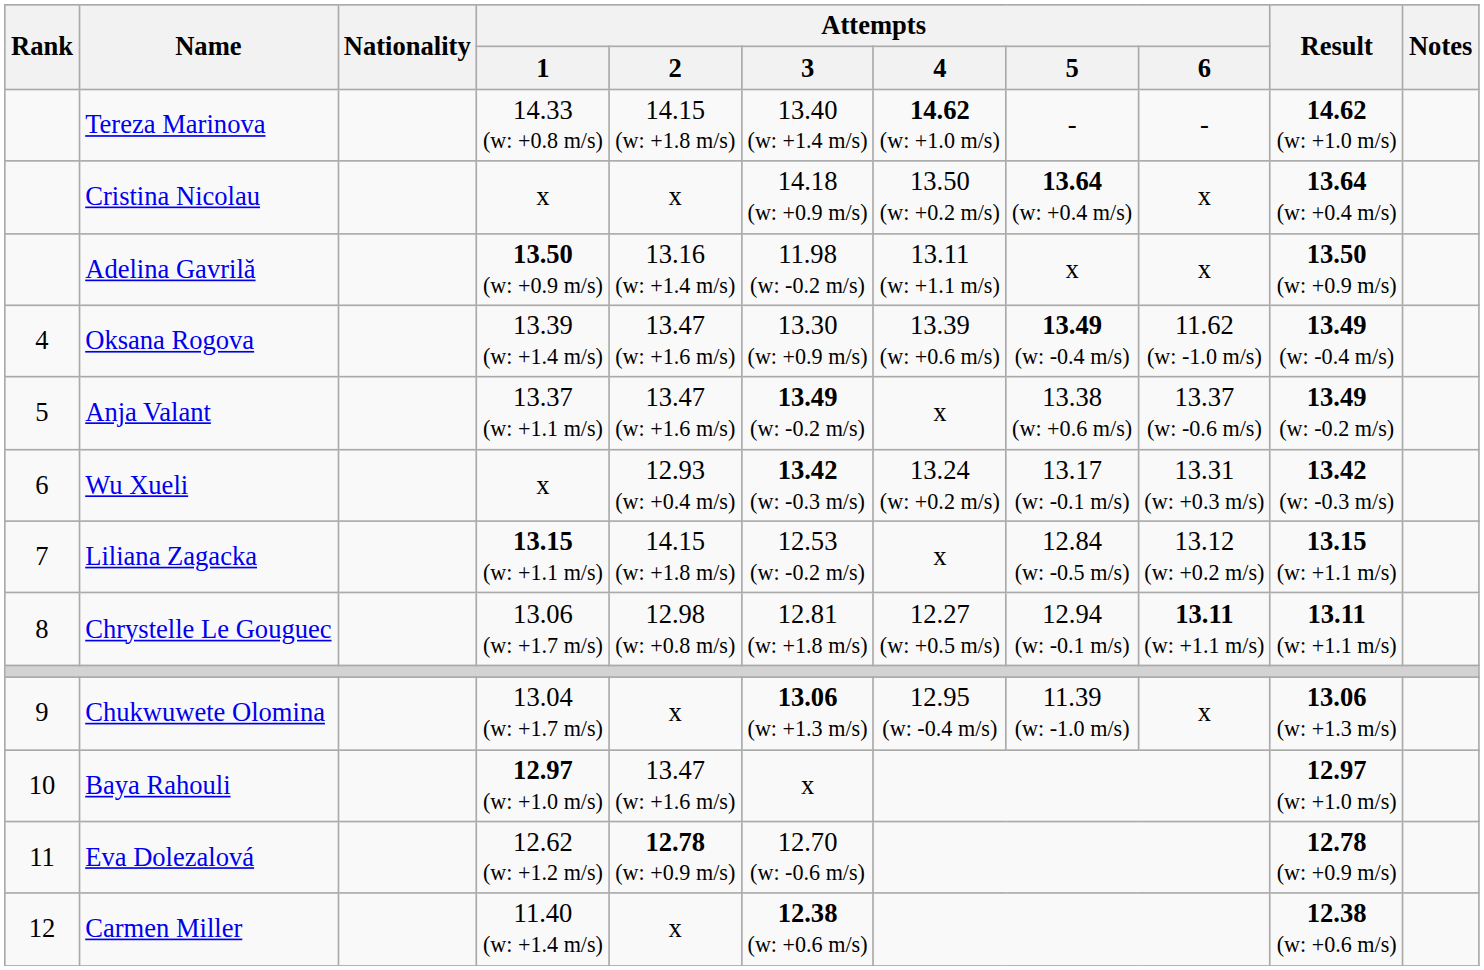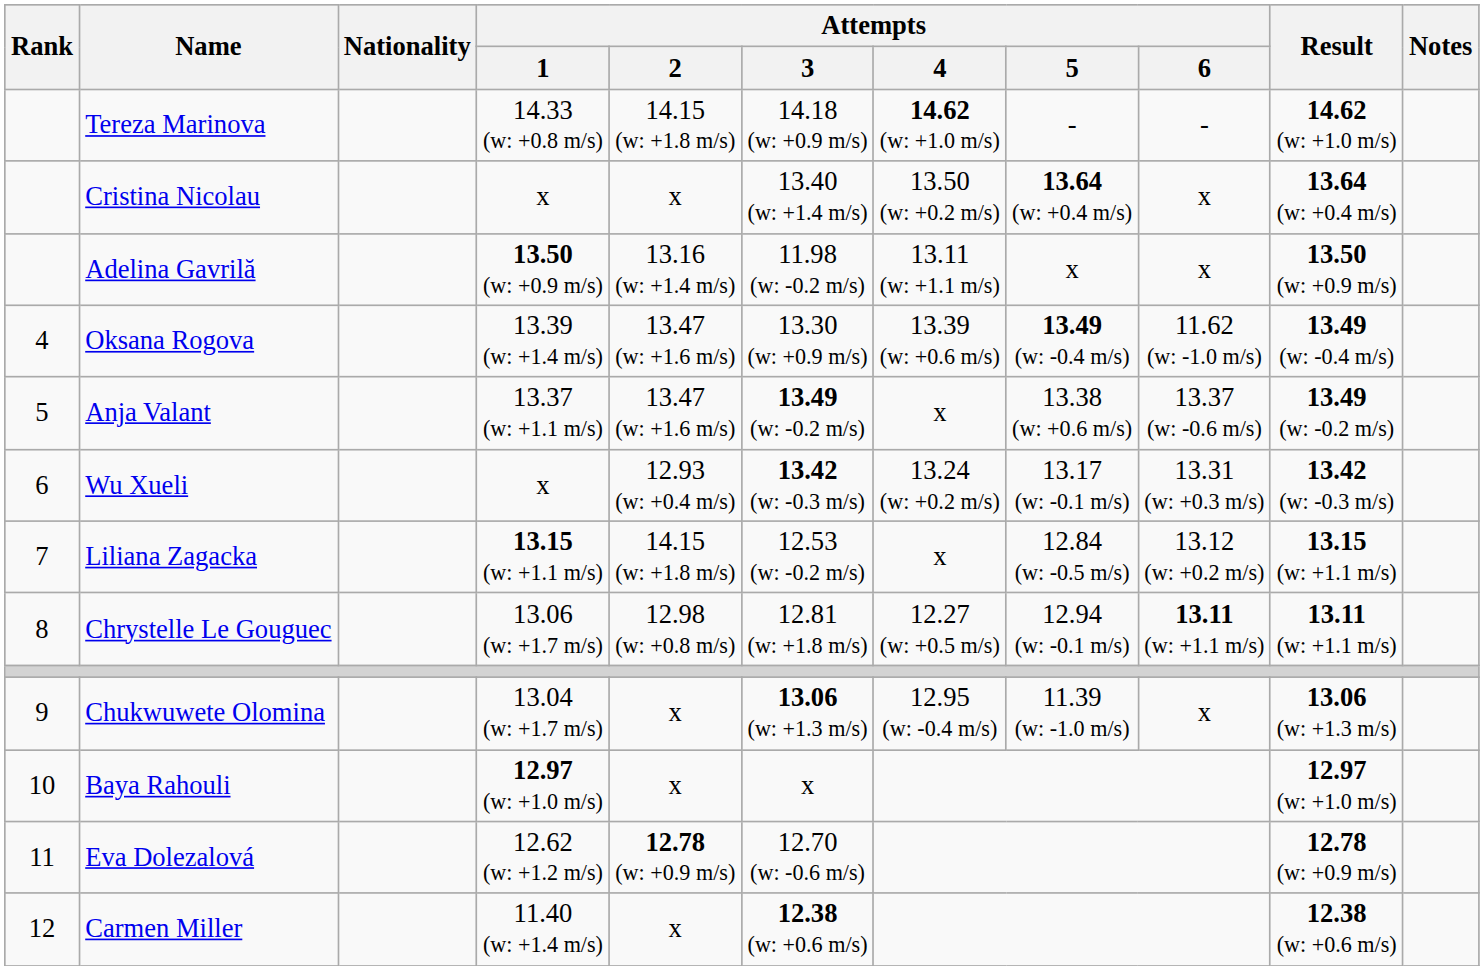Tereza Marinova | Attempts / 3: 13.40 (w: +1.4 m/s) -> 14.18 (w: +0.9 m/s)
Cristina Nicolau | Attempts / 3: 14.18 (w: +0.9 m/s) -> 13.40 (w: +1.4 m/s)
Baya Rahouli | Attempts / 2: 13.47 (w: +1.6 m/s) -> x
